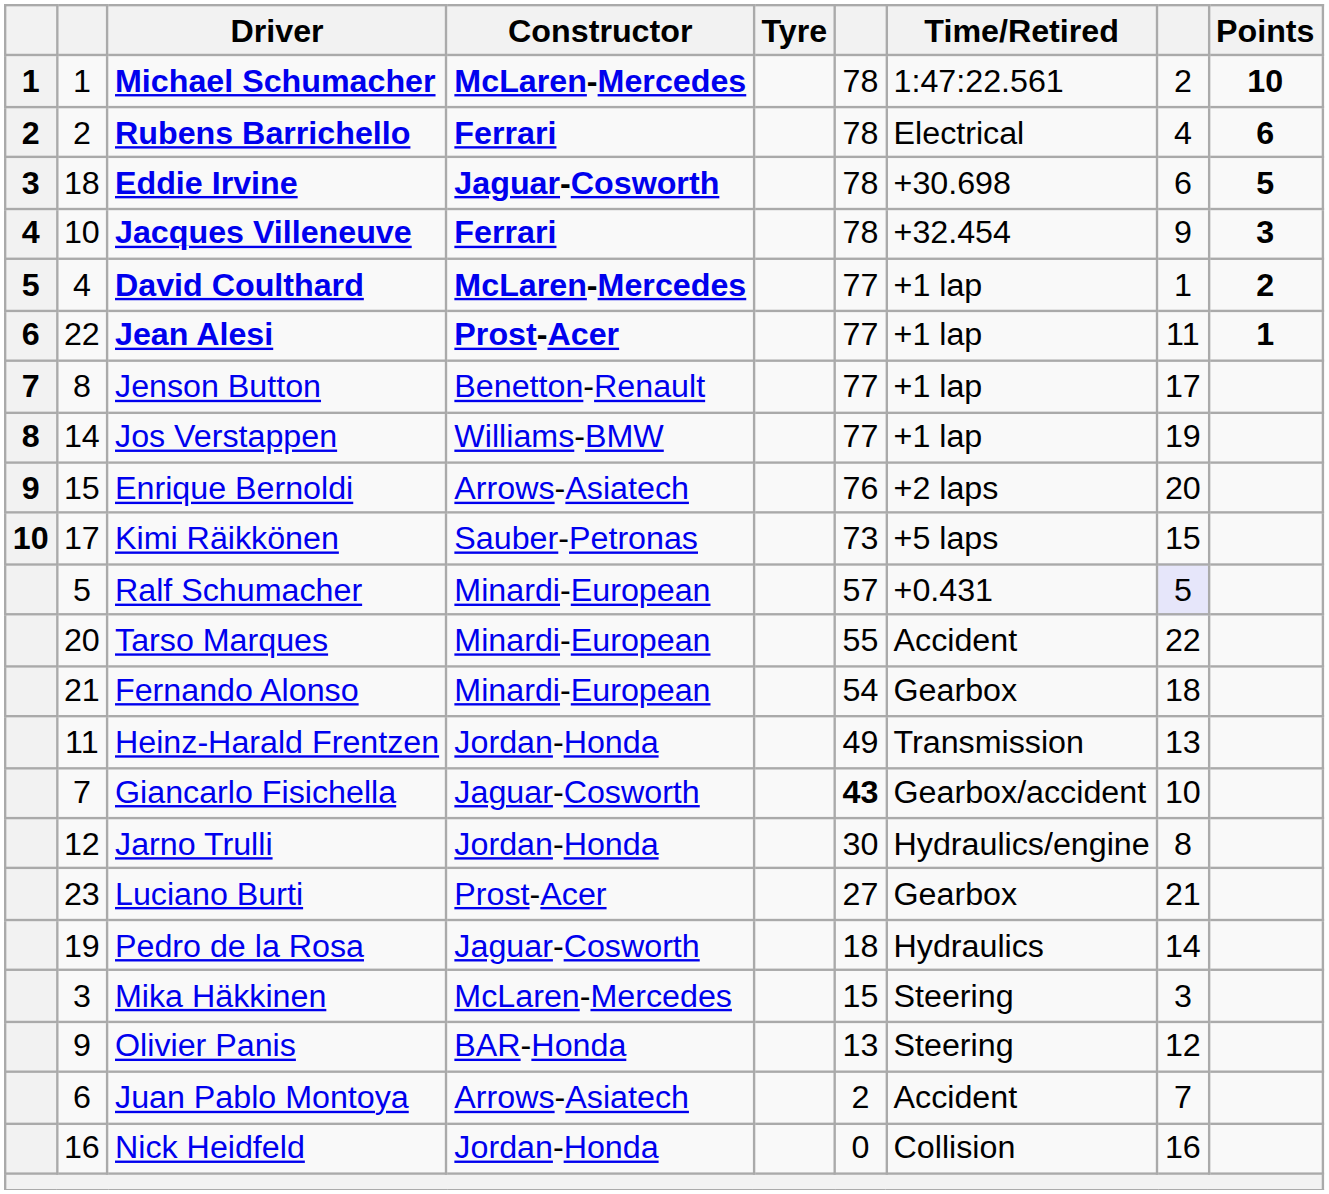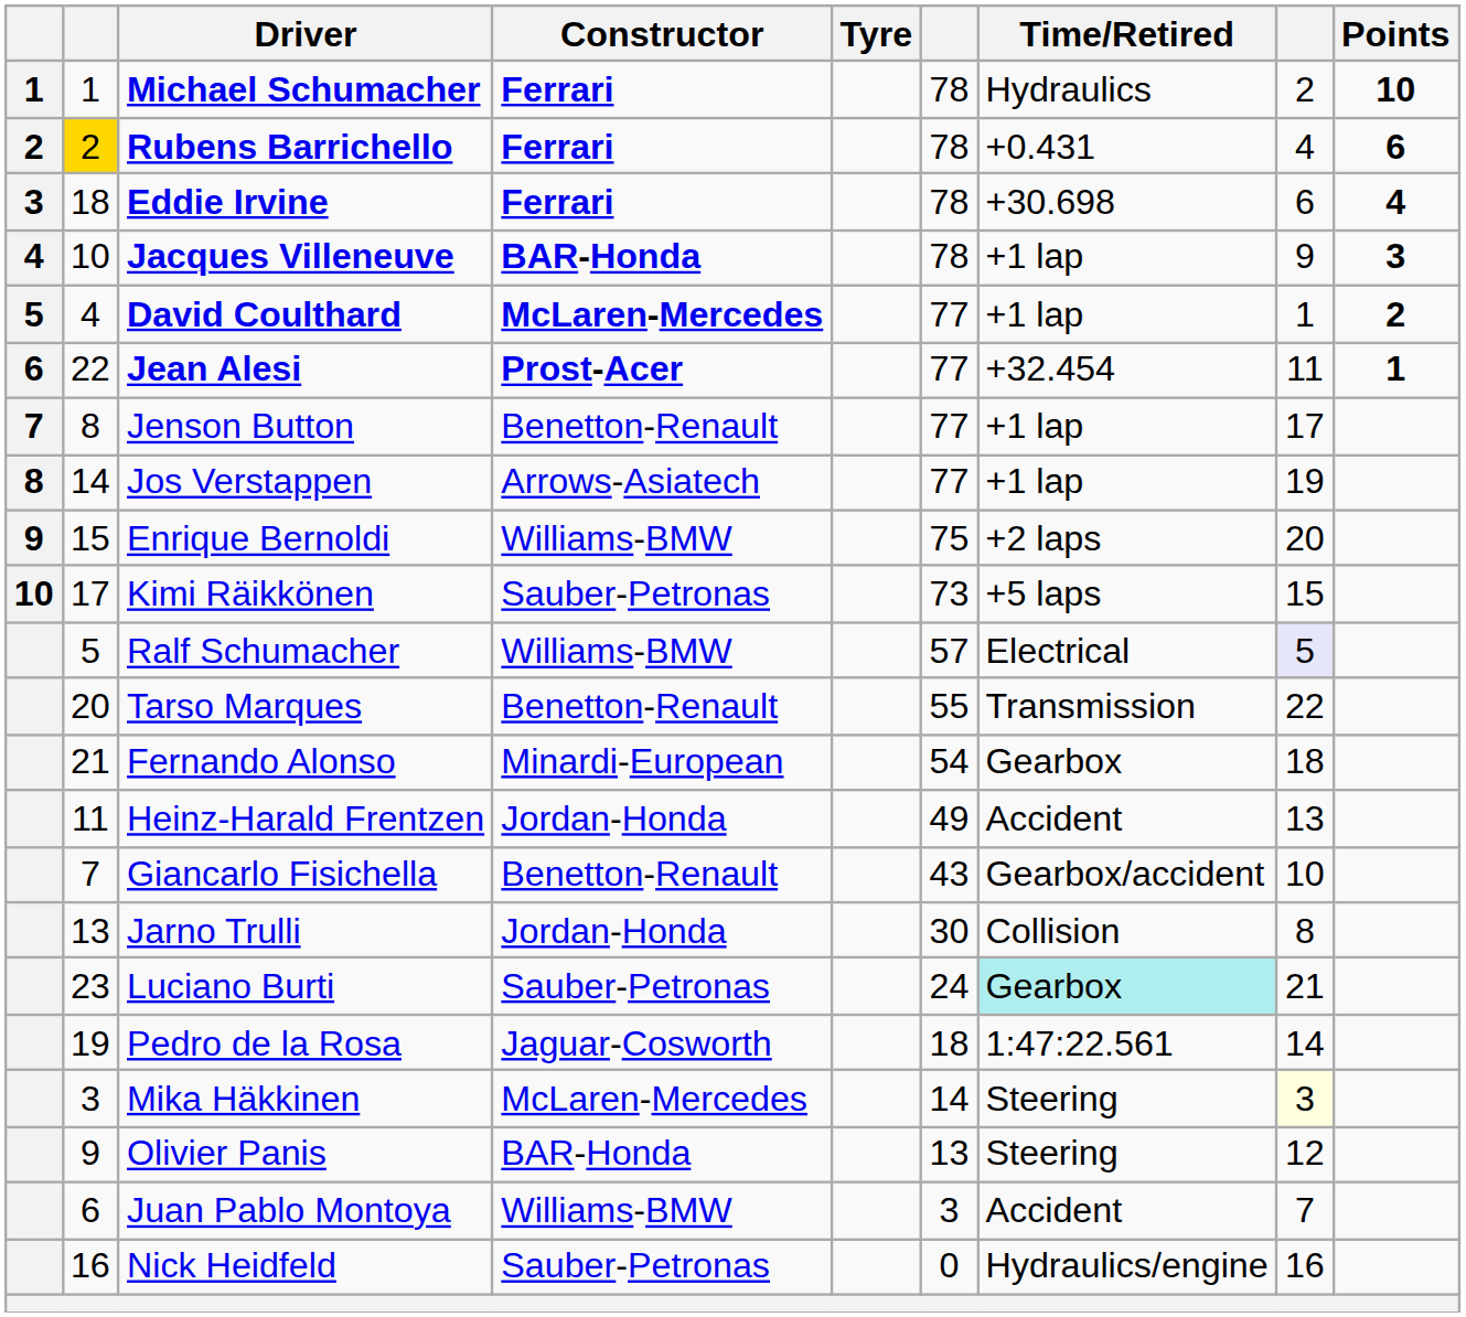Michael Schumacher | Constructor: McLaren-Mercedes -> Ferrari
Michael Schumacher | Time/Retired: 1:47:22.561 -> Hydraulics
Rubens Barrichello | column 2: no background -> gold background
Rubens Barrichello | Time/Retired: Electrical -> +0.431
Eddie Irvine | Constructor: Jaguar-Cosworth -> Ferrari
Eddie Irvine | Points: 5 -> 4
Jacques Villeneuve | Constructor: Ferrari -> BAR-Honda
Jacques Villeneuve | Time/Retired: +32.454 -> +1 lap
Jean Alesi | Time/Retired: +1 lap -> +32.454
Jos Verstappen | Constructor: Williams-BMW -> Arrows-Asiatech
Enrique Bernoldi | Constructor: Arrows-Asiatech -> Williams-BMW
Enrique Bernoldi | column 6: 76 -> 75
Ralf Schumacher | Constructor: Minardi-European -> Williams-BMW
Ralf Schumacher | Time/Retired: +0.431 -> Electrical
Tarso Marques | Constructor: Minardi-European -> Benetton-Renault
Tarso Marques | Time/Retired: Accident -> Transmission
Heinz-Harald Frentzen | Time/Retired: Transmission -> Accident
Giancarlo Fisichella | Constructor: Jaguar-Cosworth -> Benetton-Renault
Giancarlo Fisichella | column 6: bold -> normal
Jarno Trulli | column 2: 12 -> 13
Jarno Trulli | Time/Retired: Hydraulics/engine -> Collision
Luciano Burti | Constructor: Prost-Acer -> Sauber-Petronas
Luciano Burti | column 6: 27 -> 24
Luciano Burti | Time/Retired: no background -> paleturquoise background
Pedro de la Rosa | Time/Retired: Hydraulics -> 1:47:22.561
Mika Häkkinen | column 6: 15 -> 14
Mika Häkkinen | column 8: no background -> lightyellow background
Juan Pablo Montoya | Constructor: Arrows-Asiatech -> Williams-BMW
Juan Pablo Montoya | column 6: 2 -> 3
Nick Heidfeld | Constructor: Jordan-Honda -> Sauber-Petronas
Nick Heidfeld | Time/Retired: Collision -> Hydraulics/engine
